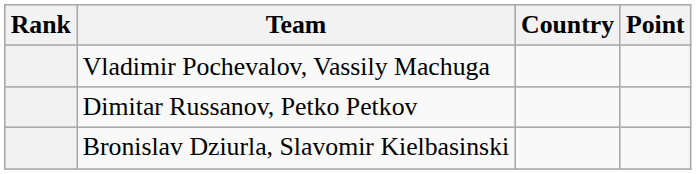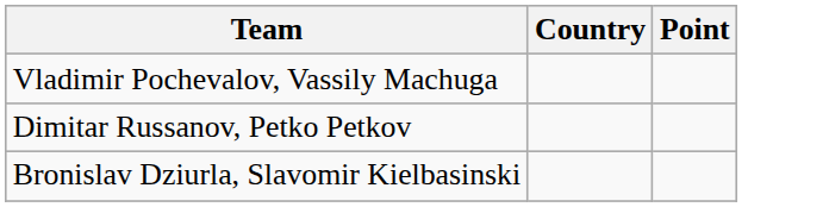- column: Rank
